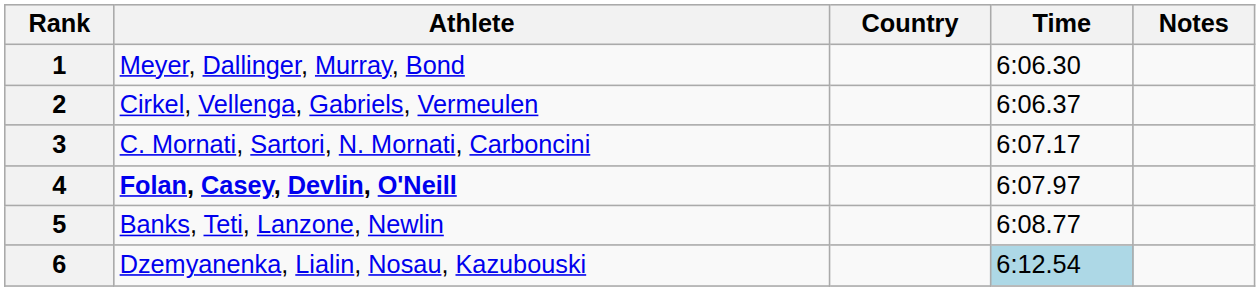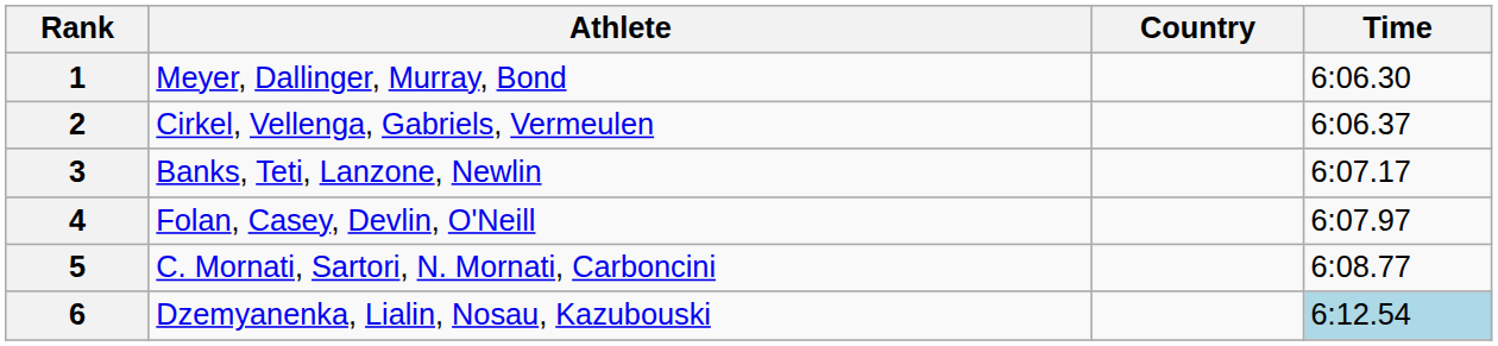- column: Notes
3 | Athlete: C. Mornati, Sartori, N. Mornati, Carboncini -> Banks, Teti, Lanzone, Newlin
4 | Athlete: bold -> normal
5 | Athlete: Banks, Teti, Lanzone, Newlin -> C. Mornati, Sartori, N. Mornati, Carboncini
